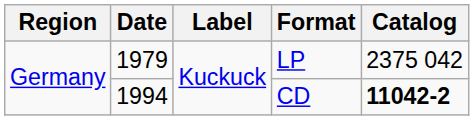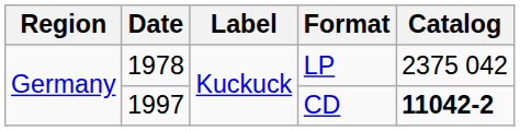LP | Date: 1979 -> 1978
CD | Date: 1994 -> 1997
